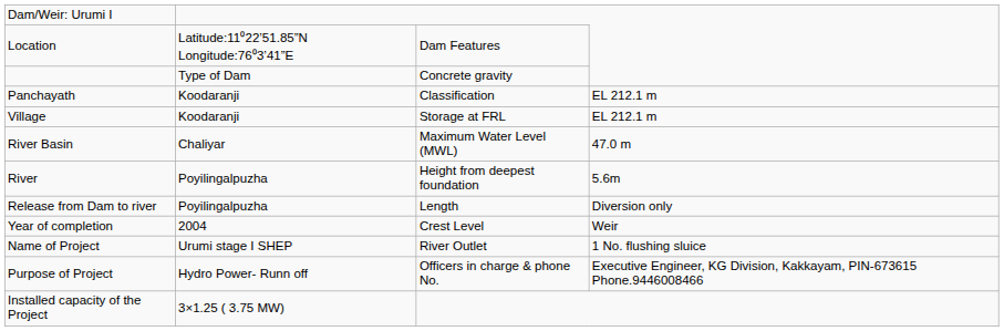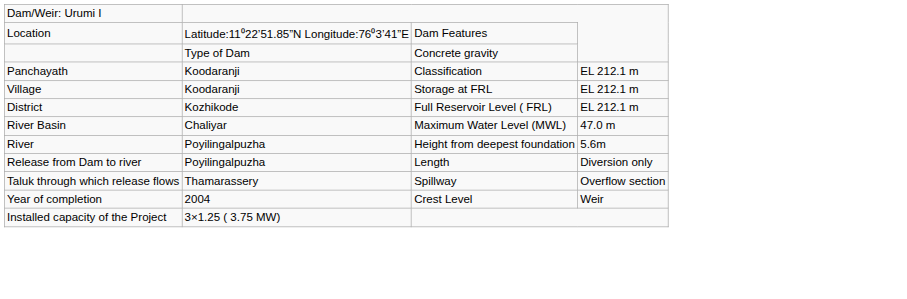+ row: District | Kozhikode | Full Reservoir Level ( FRL) | EL 212.1 m
+ row: Taluk through which release flows | Thamarassery | Spillway | Overflow section
- row: Name of Project | Urumi stage I SHEP | River Outlet | 1 No. flushing sluice
- row: Purpose of Project | Hydro Power- Runn off | Officers in charge & phone No. | Executive Engineer, KG Division, Kakkayam, PIN-673615 Phone.9446008466
